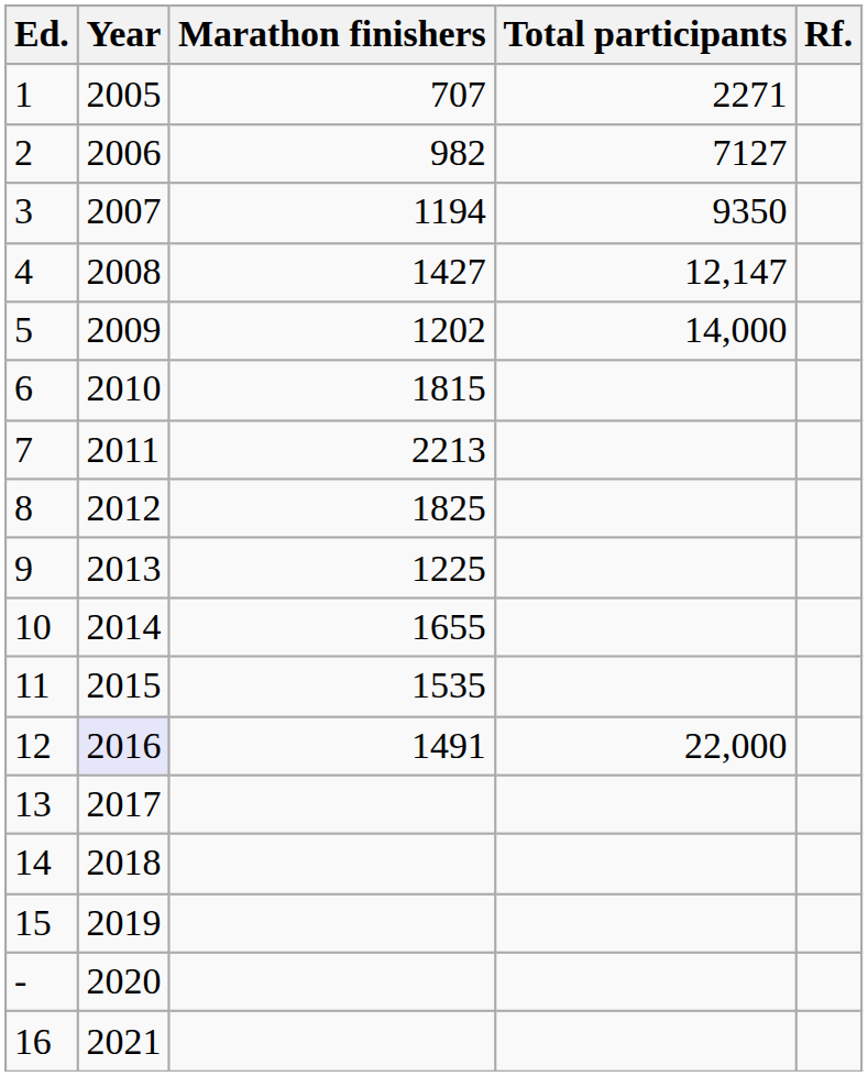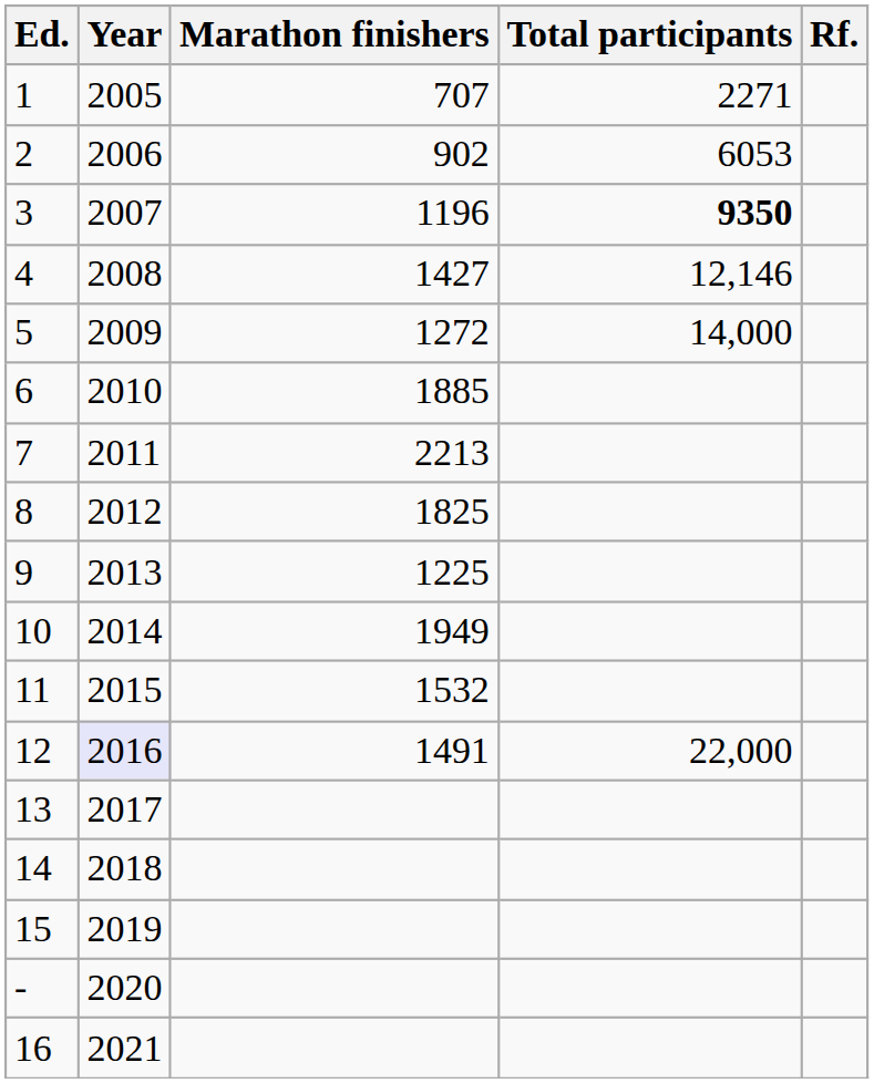2 | Marathon finishers: 982 -> 902
2 | Total participants: 7127 -> 6053
3 | Marathon finishers: 1194 -> 1196
3 | Total participants: normal -> bold
4 | Total participants: 12,147 -> 12,146
5 | Marathon finishers: 1202 -> 1272
6 | Marathon finishers: 1815 -> 1885
10 | Marathon finishers: 1655 -> 1949
11 | Marathon finishers: 1535 -> 1532
